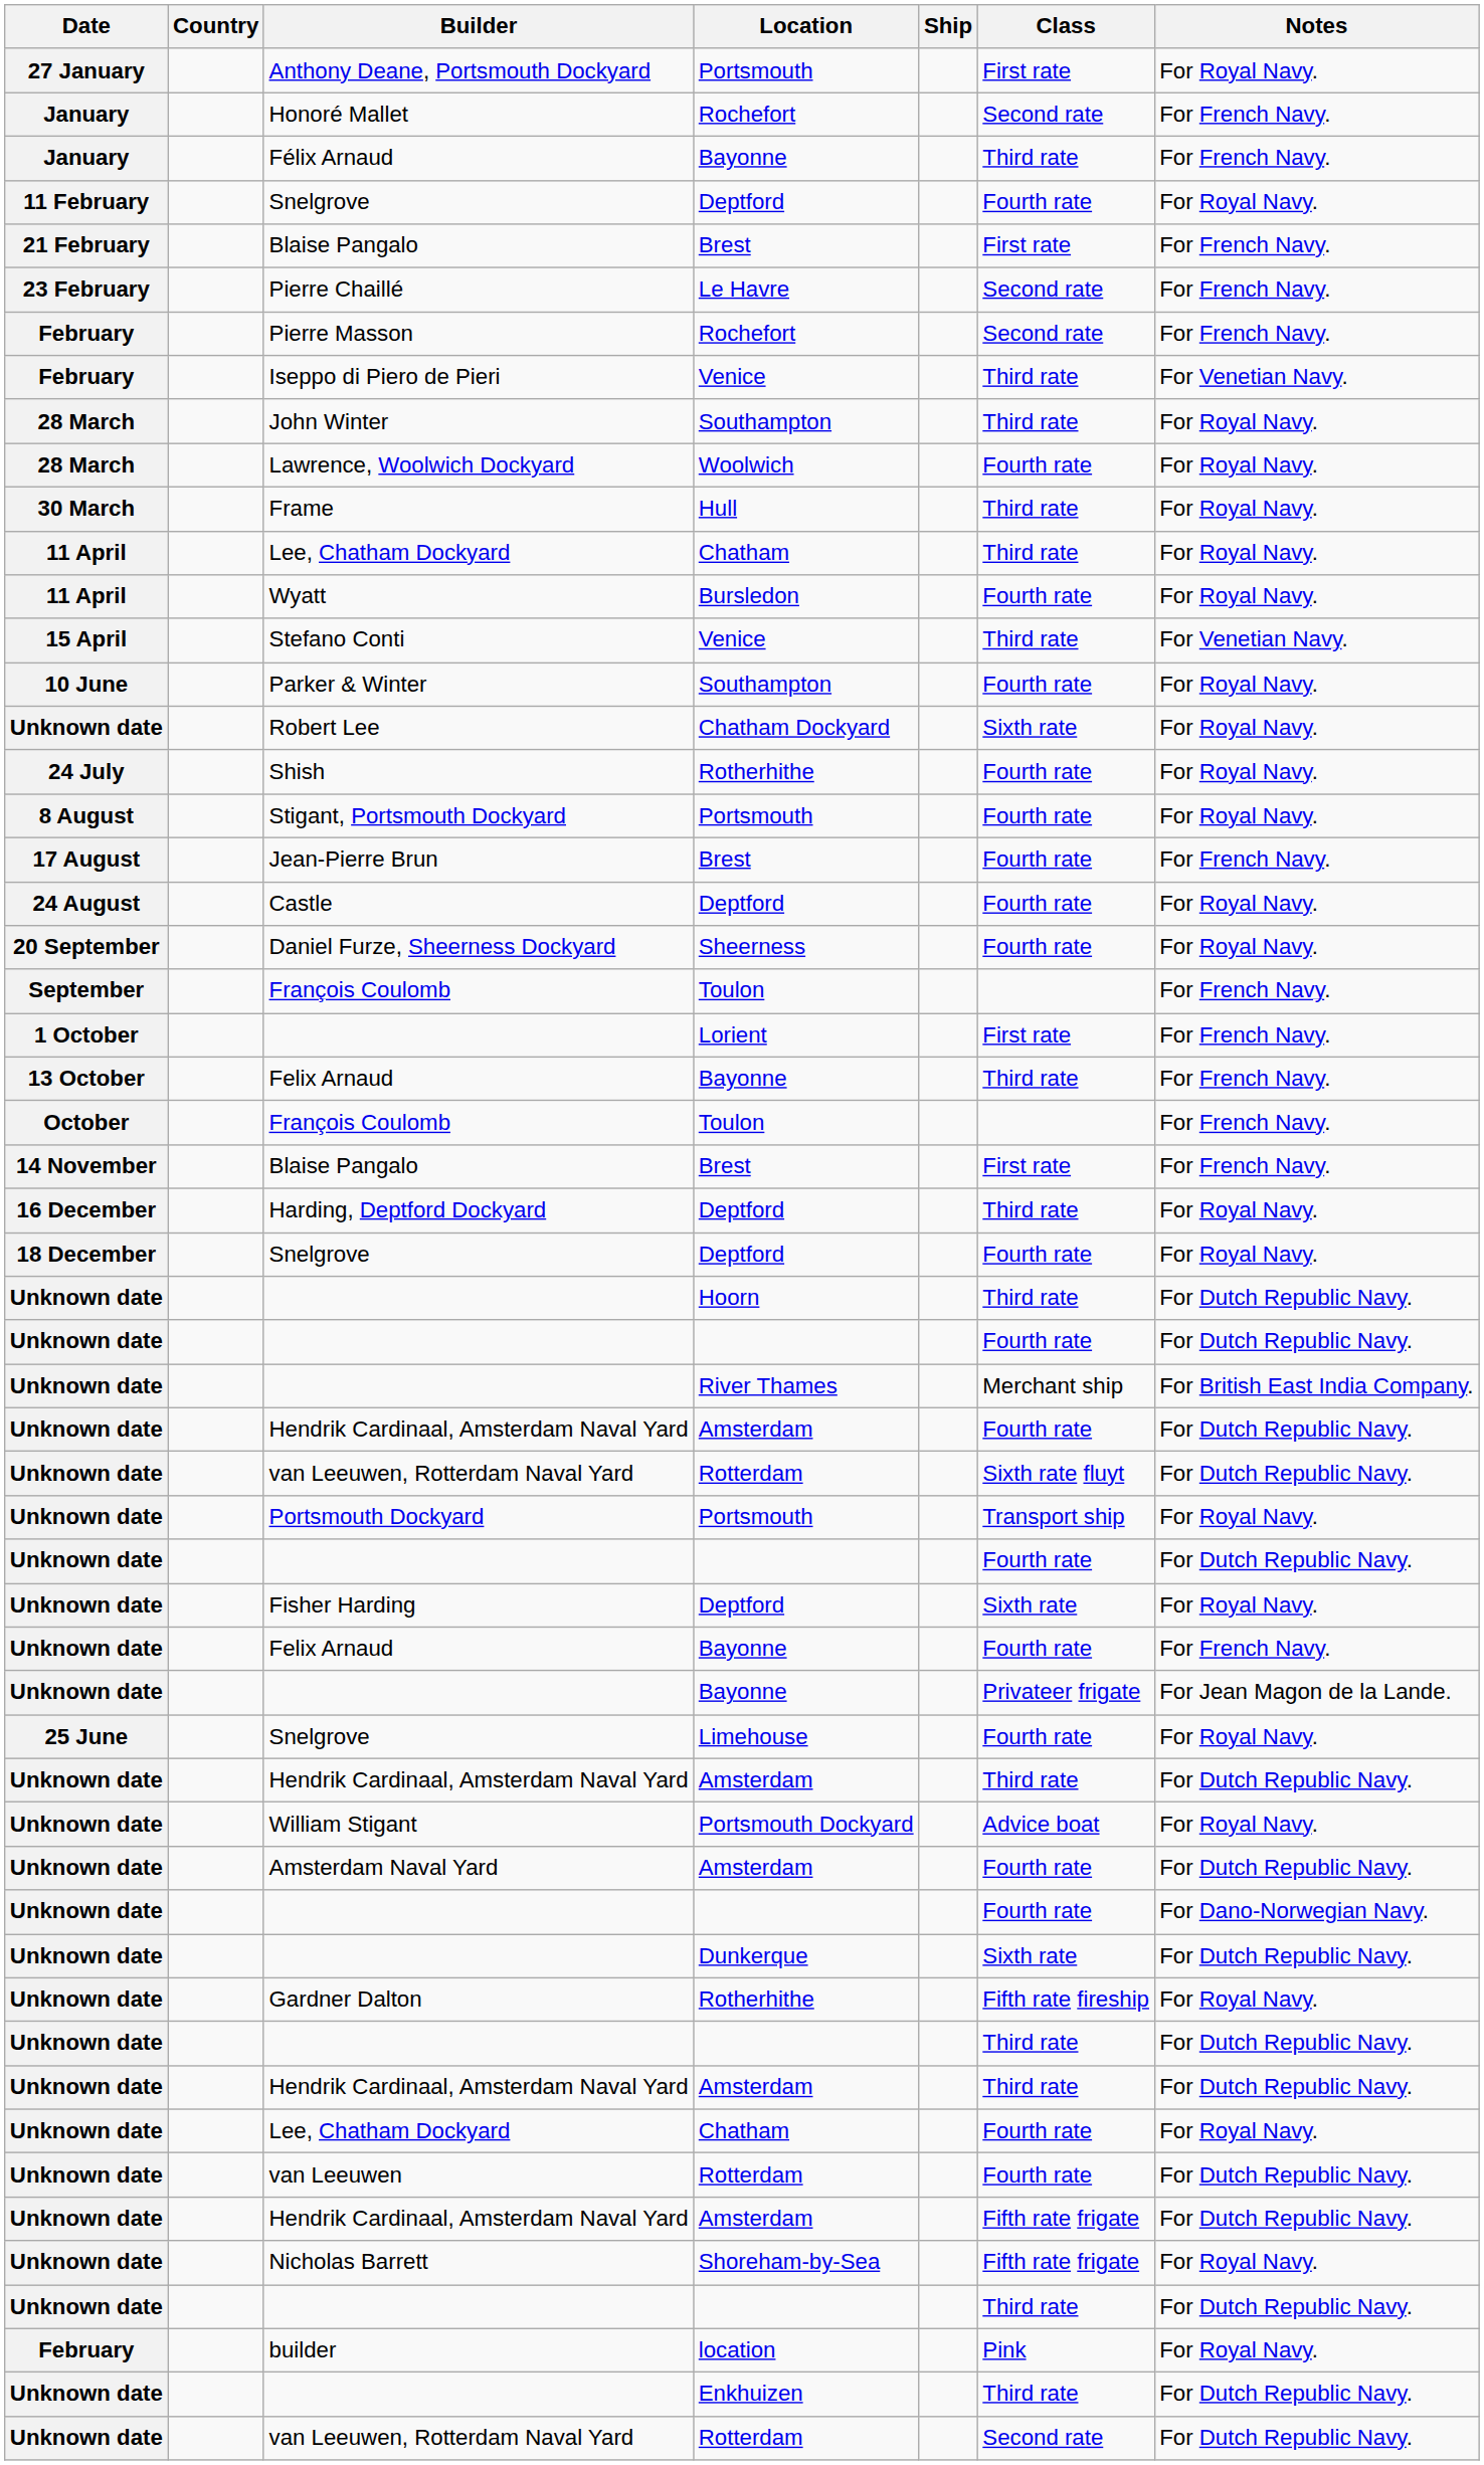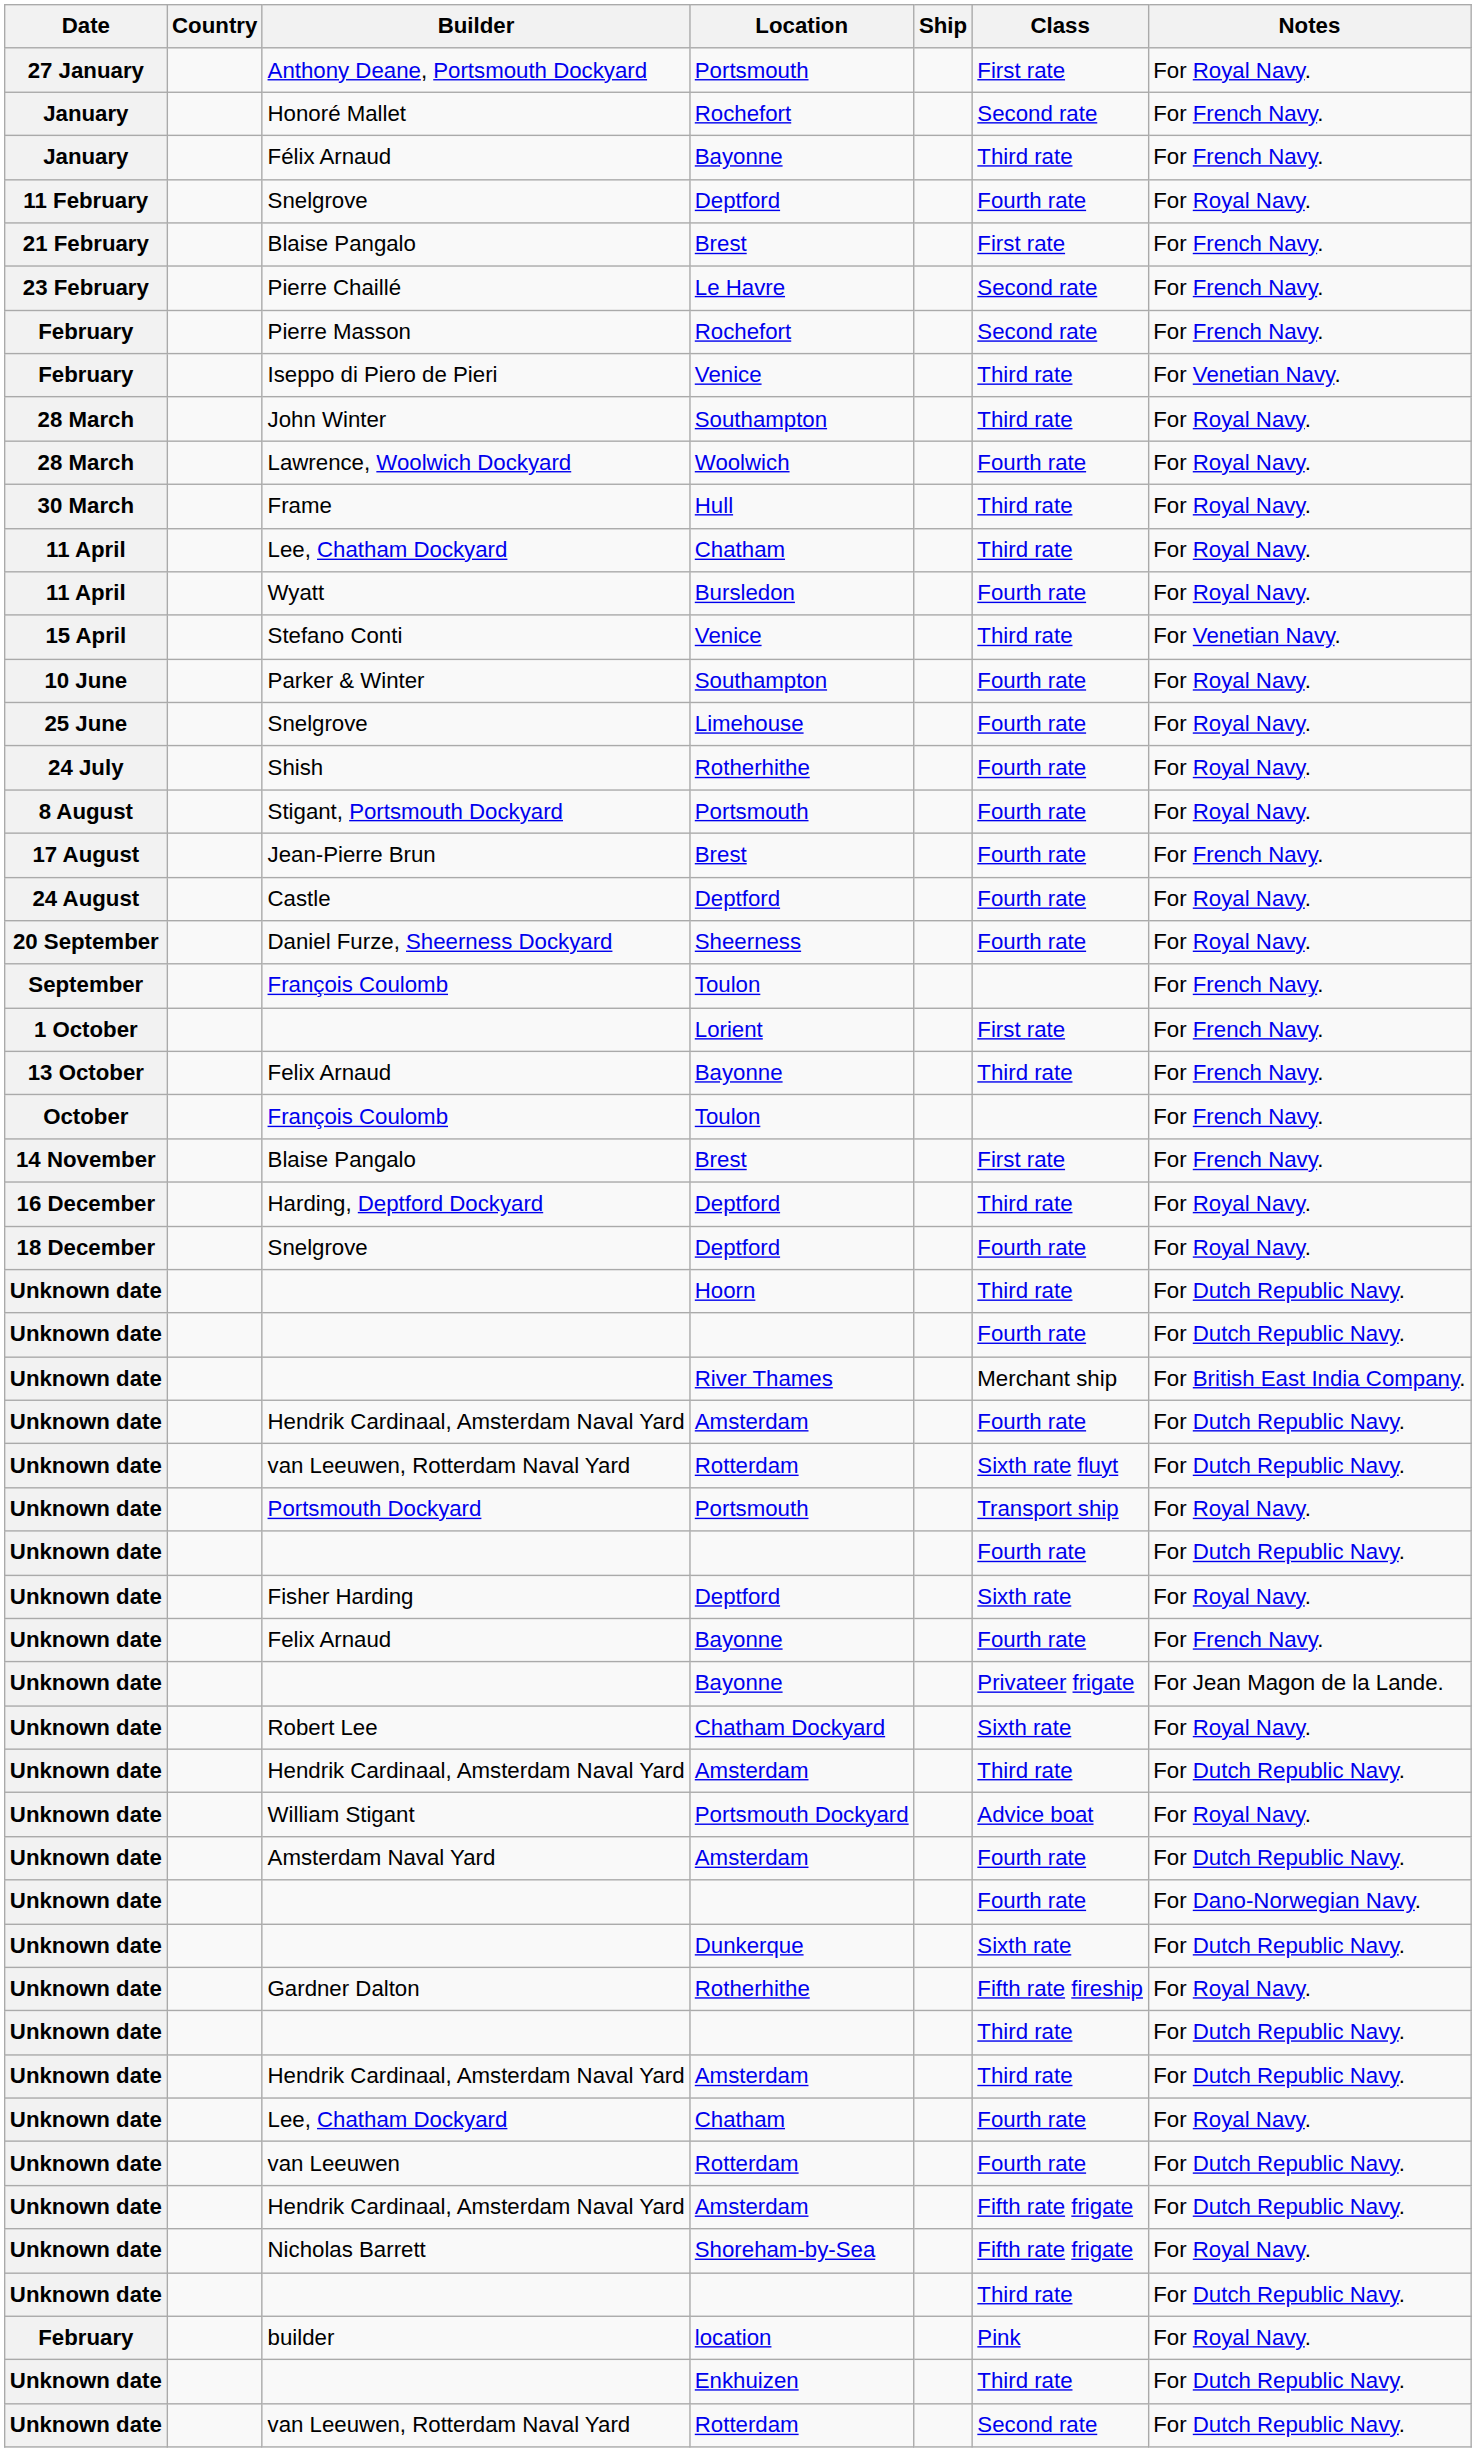rows swapped: Snelgrove / Limehouse <-> Robert Lee
